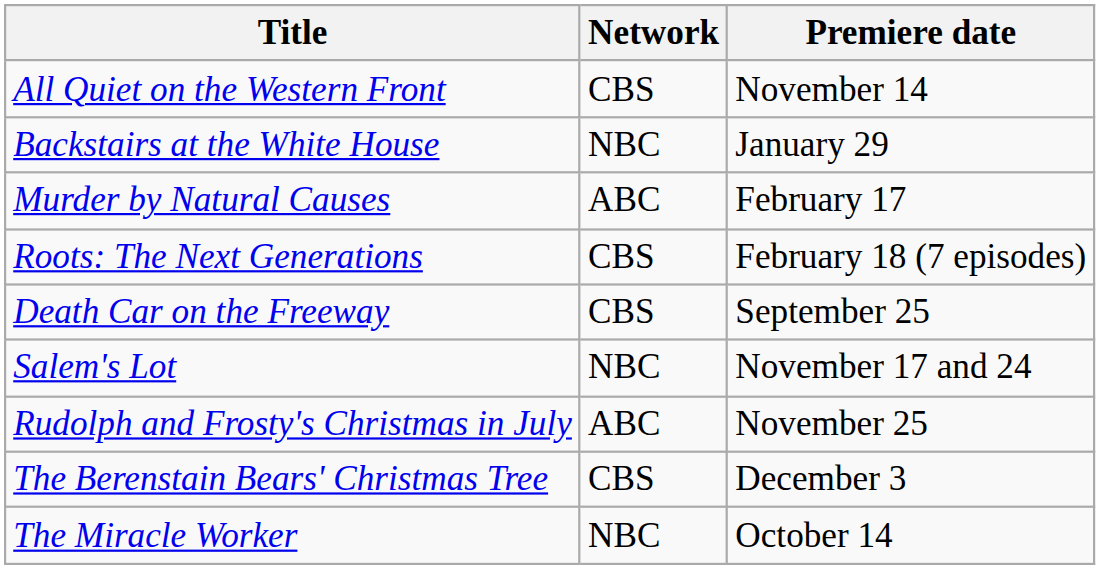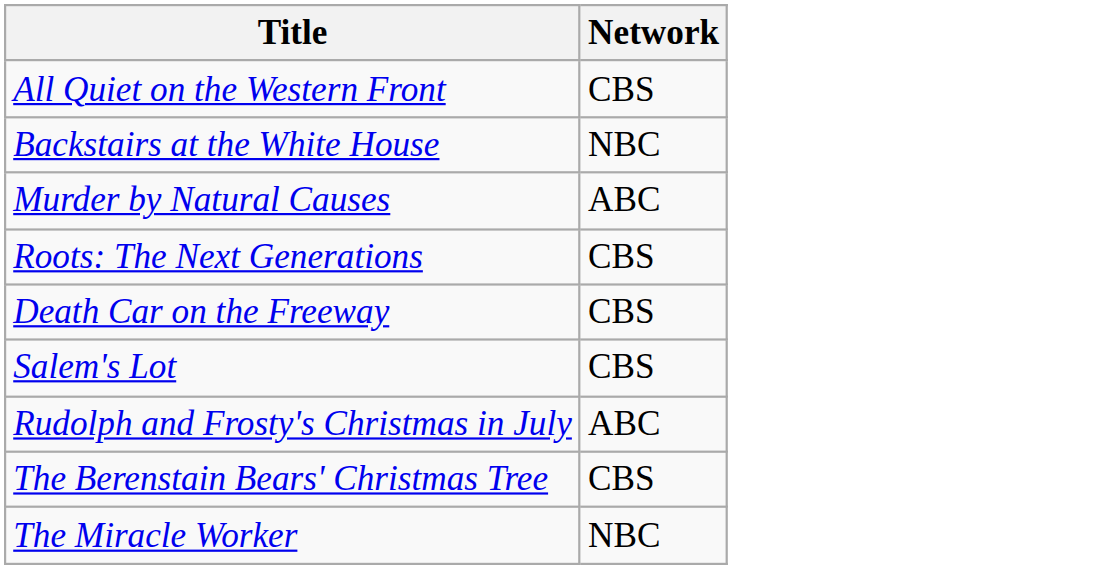- column: Premiere date | November 14 | January 29 | February 17 | February 18 (7 episodes) | September 25 | November 17 and 24 | November 25 | December 3 | October 14
Salem's Lot | Network: NBC -> CBS
